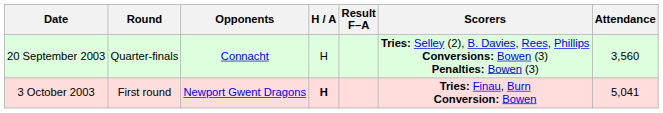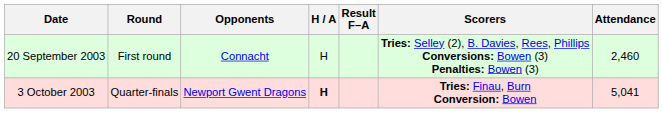20 September 2003 | Round: Quarter-finals -> First round
20 September 2003 | Attendance: 3,560 -> 2,460
3 October 2003 | Round: First round -> Quarter-finals
